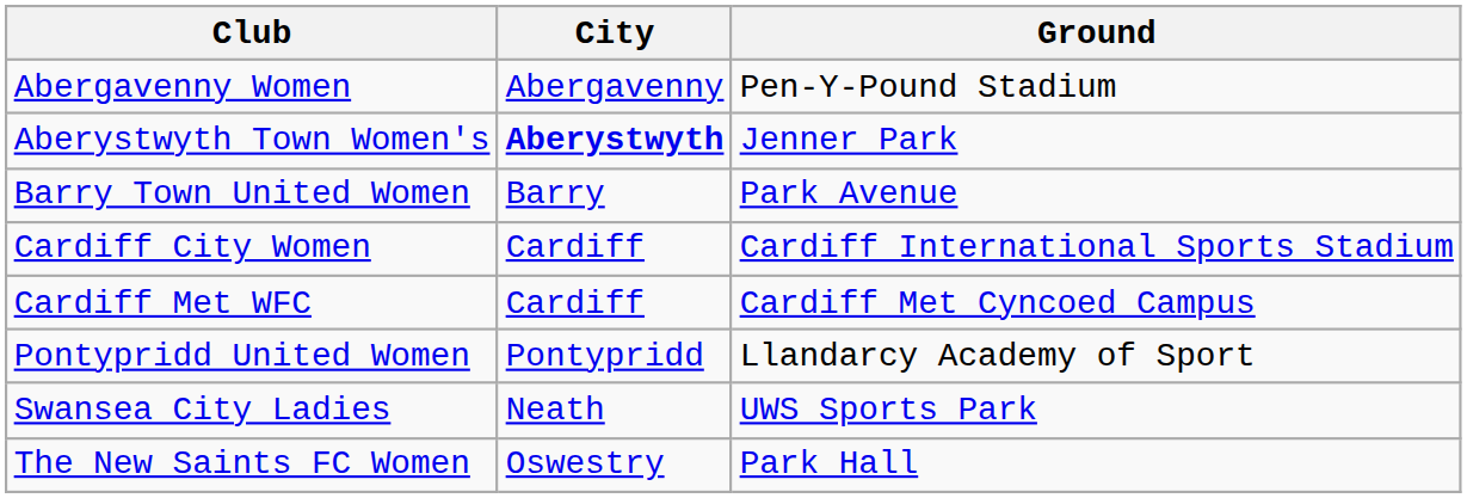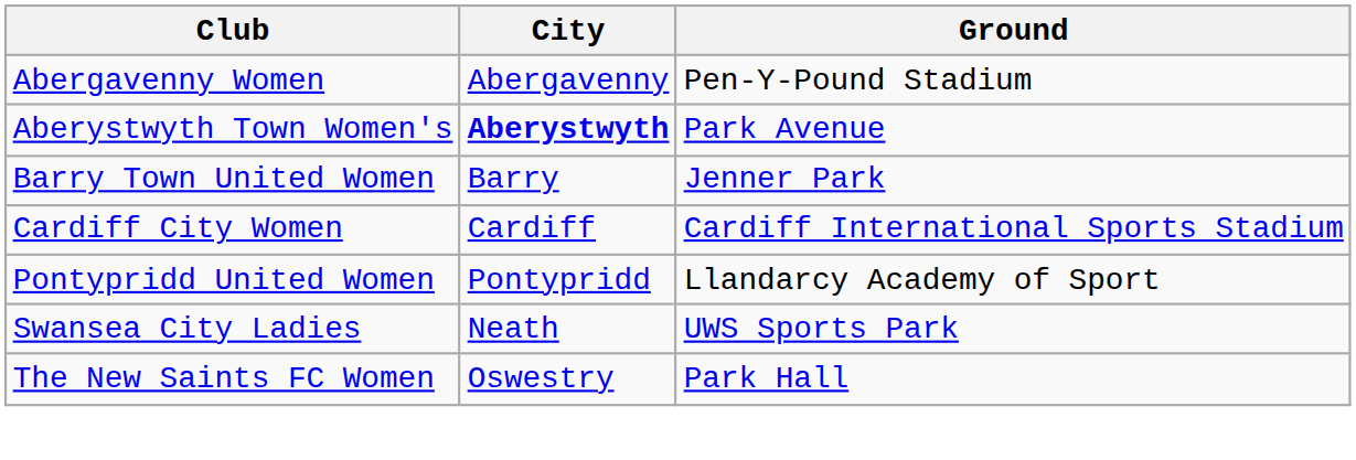Aberystwyth Town Women's | Ground: Jenner Park -> Park Avenue
Barry Town United Women | Ground: Park Avenue -> Jenner Park
- row: Cardiff Met WFC | Cardiff | Cardiff Met Cyncoed Campus
